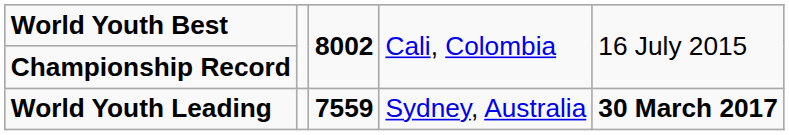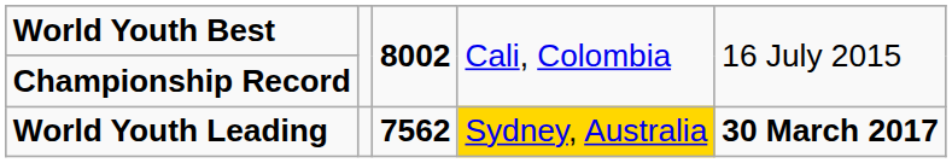World Youth Leading | column 3: 7559 -> 7562
World Youth Leading | column 4: no background -> gold background
